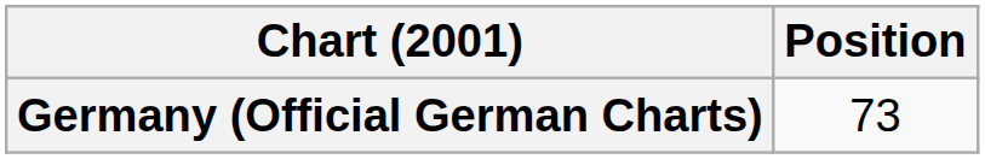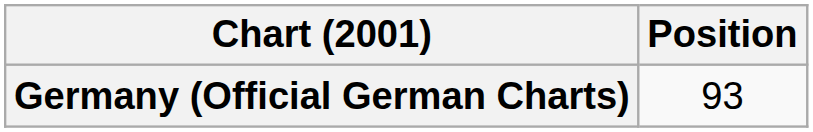Germany (Official German Charts) | Position: 73 -> 93
